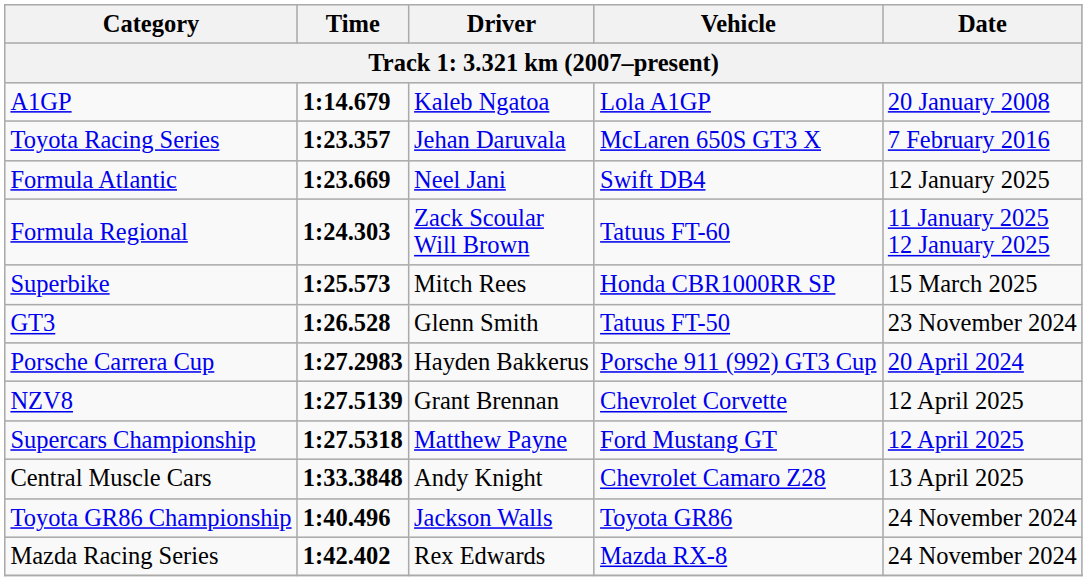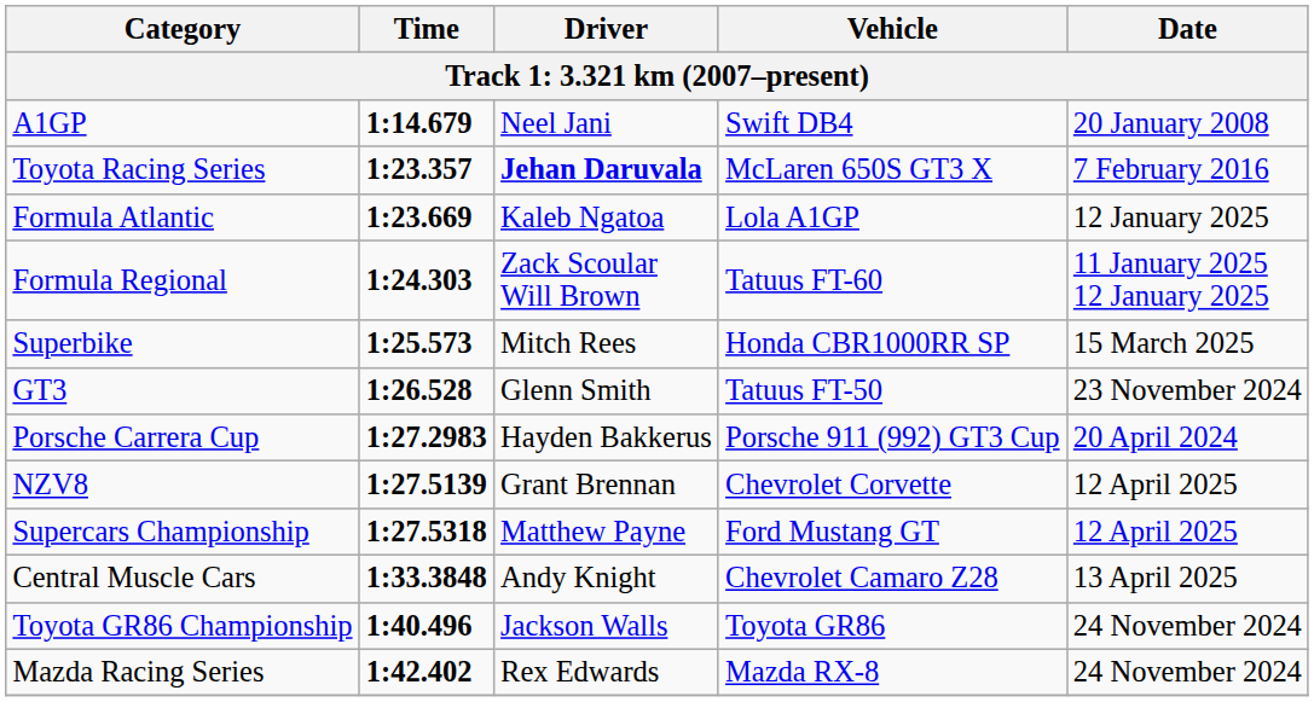A1GP | Driver: Kaleb Ngatoa -> Neel Jani
A1GP | Vehicle: Lola A1GP -> Swift DB4
Toyota Racing Series | Driver: normal -> bold
Formula Atlantic | Driver: Neel Jani -> Kaleb Ngatoa
Formula Atlantic | Vehicle: Swift DB4 -> Lola A1GP
